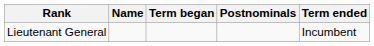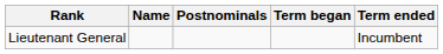columns swapped: Postnominals <-> Term began
